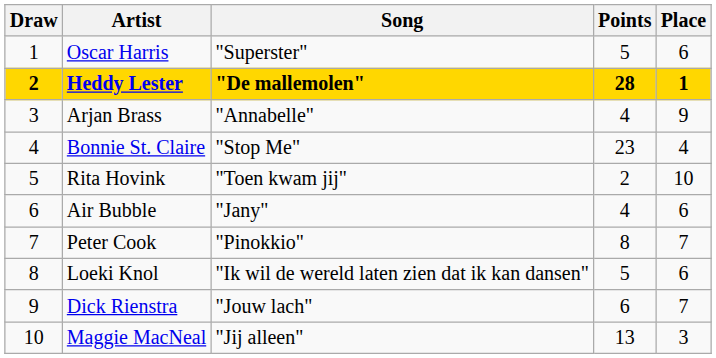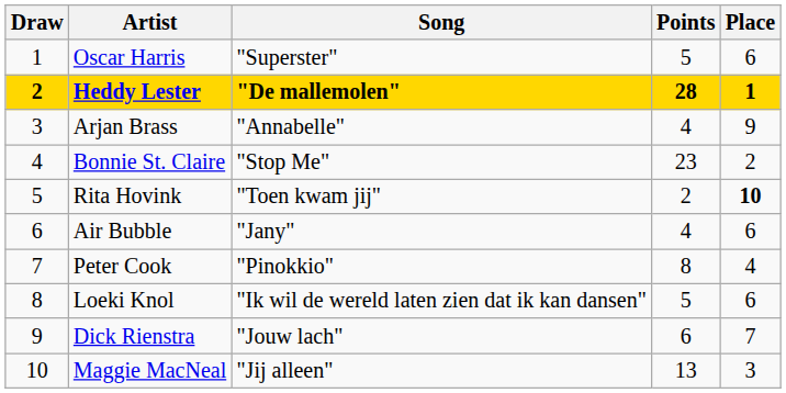Bonnie St. Claire | Place: 4 -> 2
Rita Hovink | Place: normal -> bold
Peter Cook | Place: 7 -> 4
